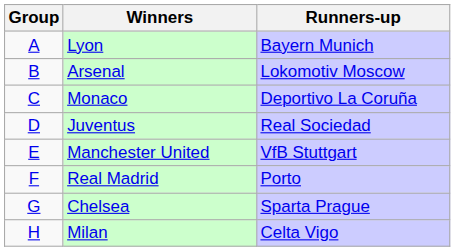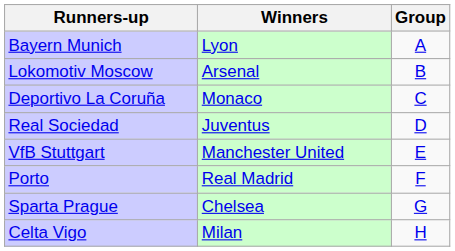columns swapped: Group <-> Runners-up
